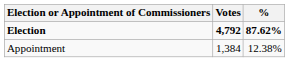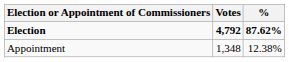Appointment | Votes: 1,384 -> 1,348
